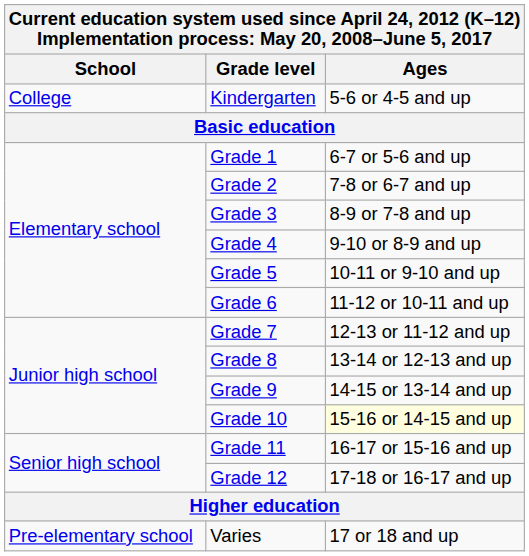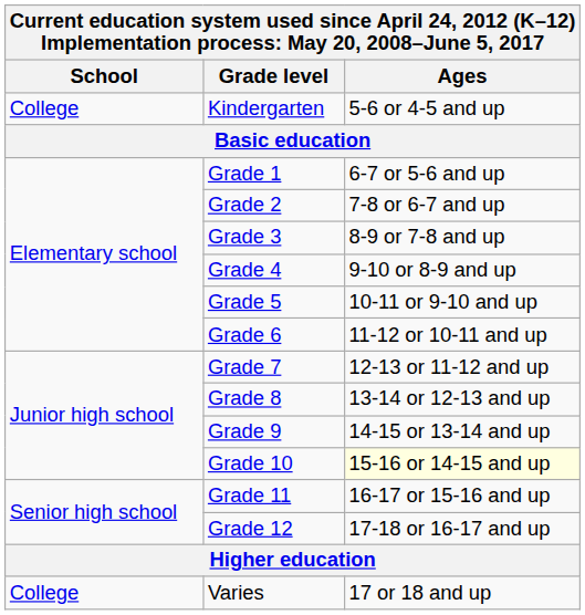Varies | School: Pre-elementary school -> College
